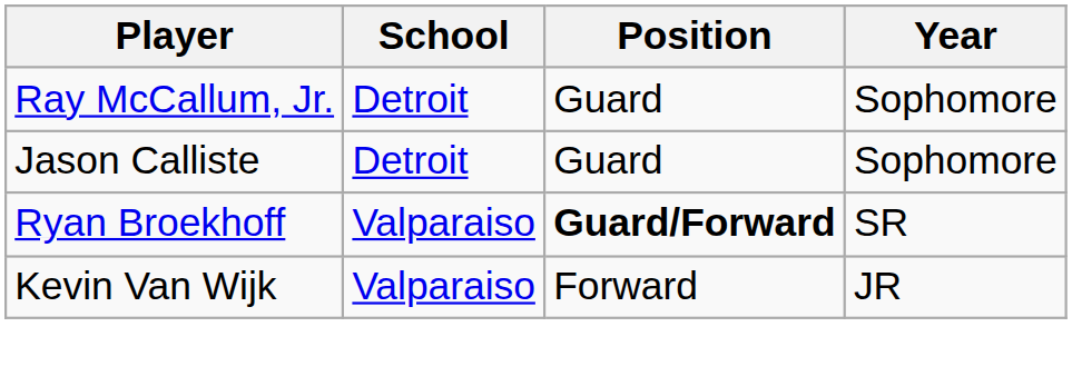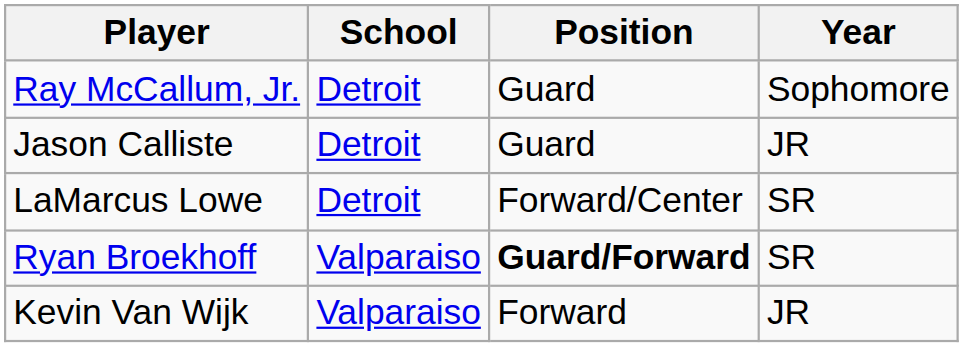Jason Calliste | Year: Sophomore -> JR
+ row: LaMarcus Lowe | Detroit | Forward/Center | SR
